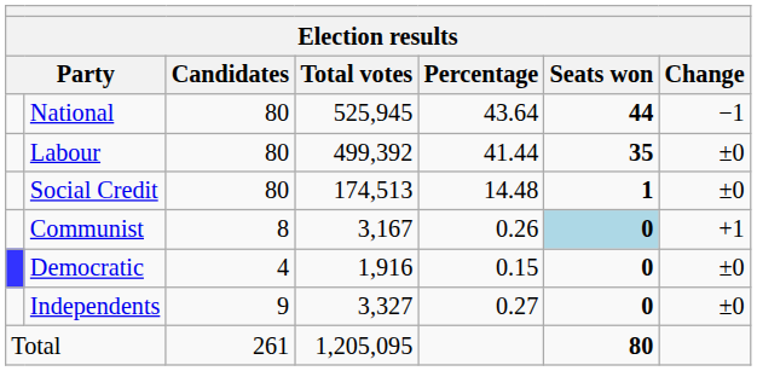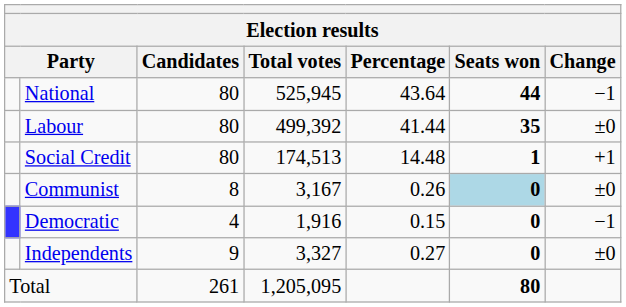Social Credit | Change: ±0 -> +1
Communist | Change: +1 -> ±0
Democratic | Change: ±0 -> −1
